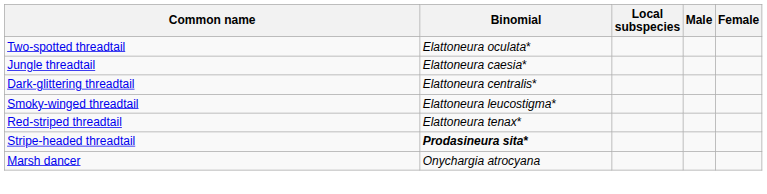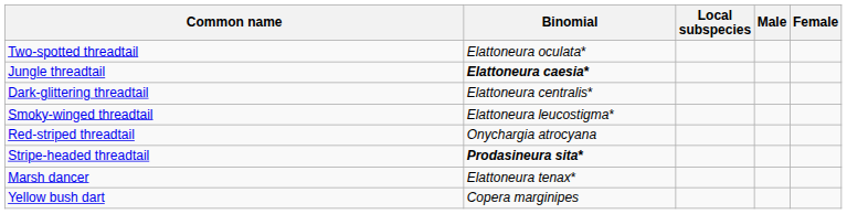Jungle threadtail | Binomial: normal -> bold
Red-striped threadtail | Binomial: Elattoneura tenax* -> Onychargia atrocyana
Marsh dancer | Binomial: Onychargia atrocyana -> Elattoneura tenax*
+ row: Yellow bush dart | Copera marginipes
